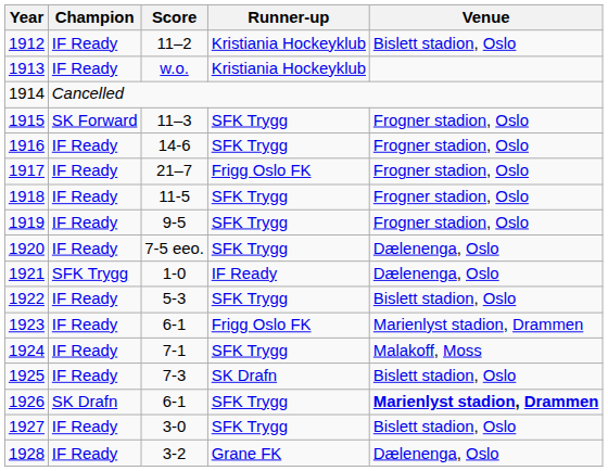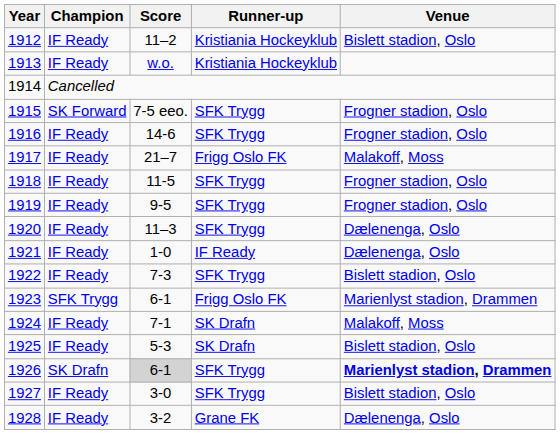1915 | Score: 11–3 -> 7-5 eeo.
1917 | Venue: Frogner stadion, Oslo -> Malakoff, Moss
1920 | Score: 7-5 eeo. -> 11–3
1921 | Champion: SFK Trygg -> IF Ready
1922 | Score: 5-3 -> 7-3
1923 | Champion: IF Ready -> SFK Trygg
1924 | Runner-up: SFK Trygg -> SK Drafn
1925 | Score: 7-3 -> 5-3
1926 | Score: no background -> lightgrey background
